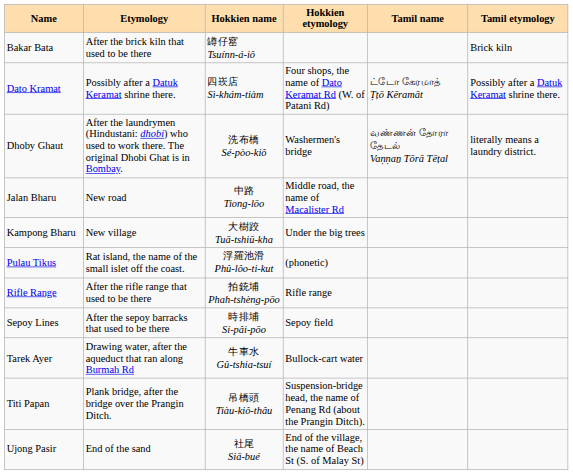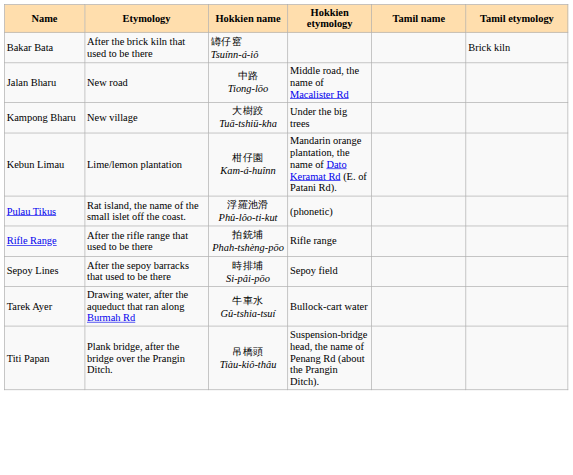- row: Dato Kramat | Possibly after a Datuk Keramat shrine there. | 四崁店 Sì-khám-tiàm | Four shops, the name of Dato Keramat Rd (W. of Patani Rd) | ட்டோ கேரமாத் Ṭṭō Kēramāt | Possibly after a Datuk Keramat shrine there.
- row: Dhoby Ghaut | After the laundrymen (Hindustani: dhobi) who used to work there. The original Dhobi Ghat is in Bombay. | 洗布橋 Sé-pòo-kiô | Washermen's bridge | வண்ணன் தோரா தேடல் Vaṇṇaṉ Tōrā Tēṭal | literally means a laundry district.
+ row: Kebun Limau | Lime/lemon plantation | 柑仔園 Kam-á-huînn | Mandarin orange plantation, the name of Dato Keramat Rd (E. of Patani Rd).
- row: Ujong Pasir | End of the sand | 社尾 Siā-bué | End of the village, the name of Beach St (S. of Malay St)
